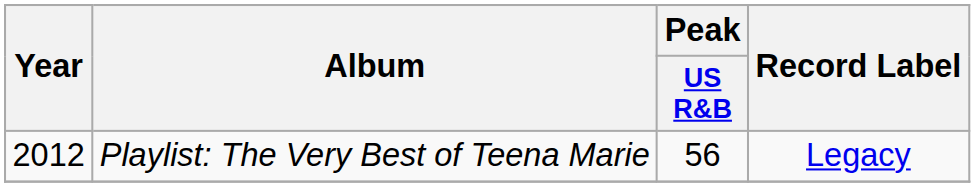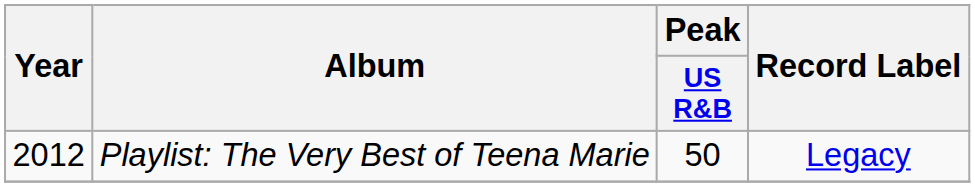Playlist: The Very Best of Teena Marie | Peak / US R&B: 56 -> 50
